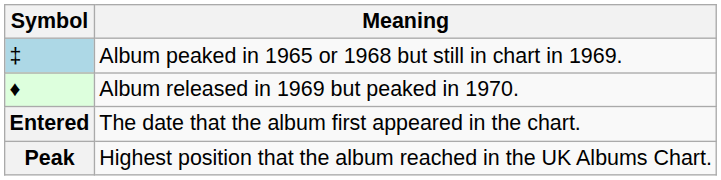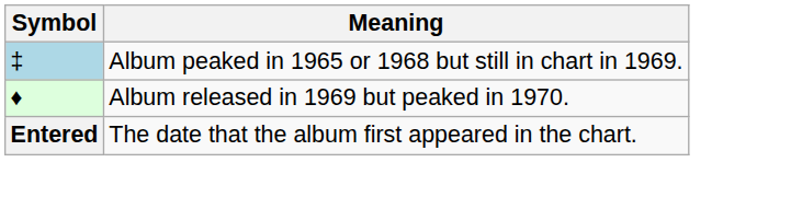- row: Peak | Highest position that the album reached in the UK Albums Chart.
